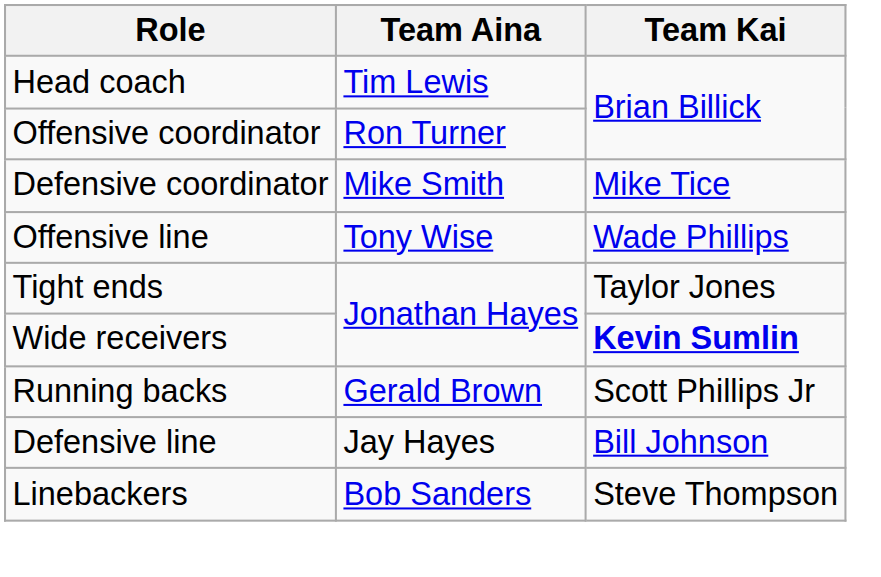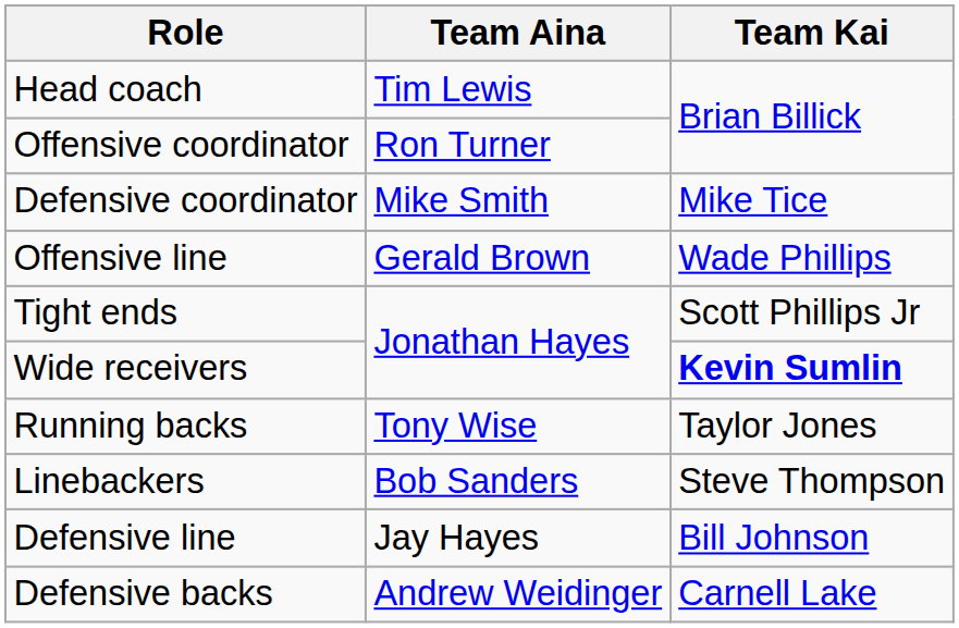Offensive line | Team Aina: Tony Wise -> Gerald Brown
Tight ends | Team Kai: Taylor Jones -> Scott Phillips Jr
Running backs | Team Aina: Gerald Brown -> Tony Wise
Running backs | Team Kai: Scott Phillips Jr -> Taylor Jones
rows swapped: Defensive line <-> Linebackers
+ row: Defensive backs | Andrew Weidinger | Carnell Lake
